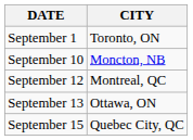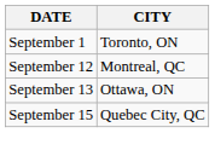- row: September 10 | Moncton, NB
